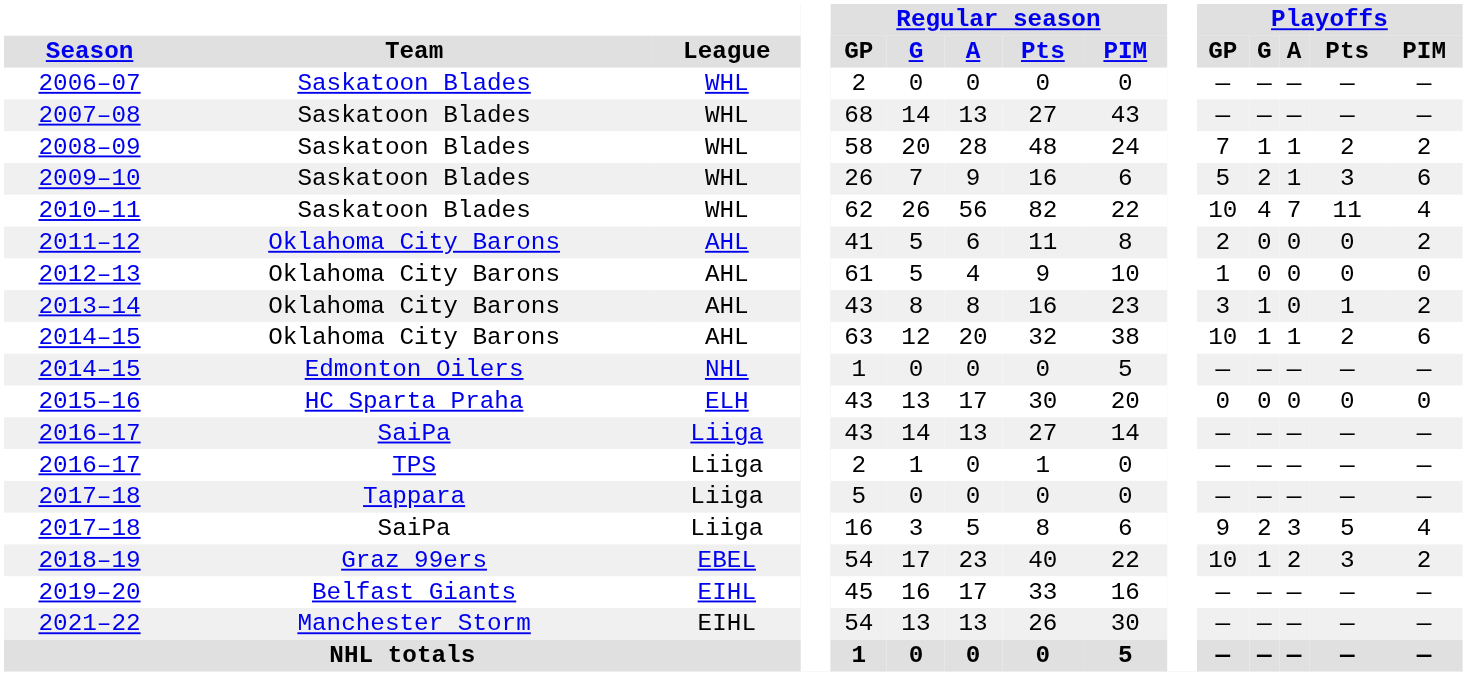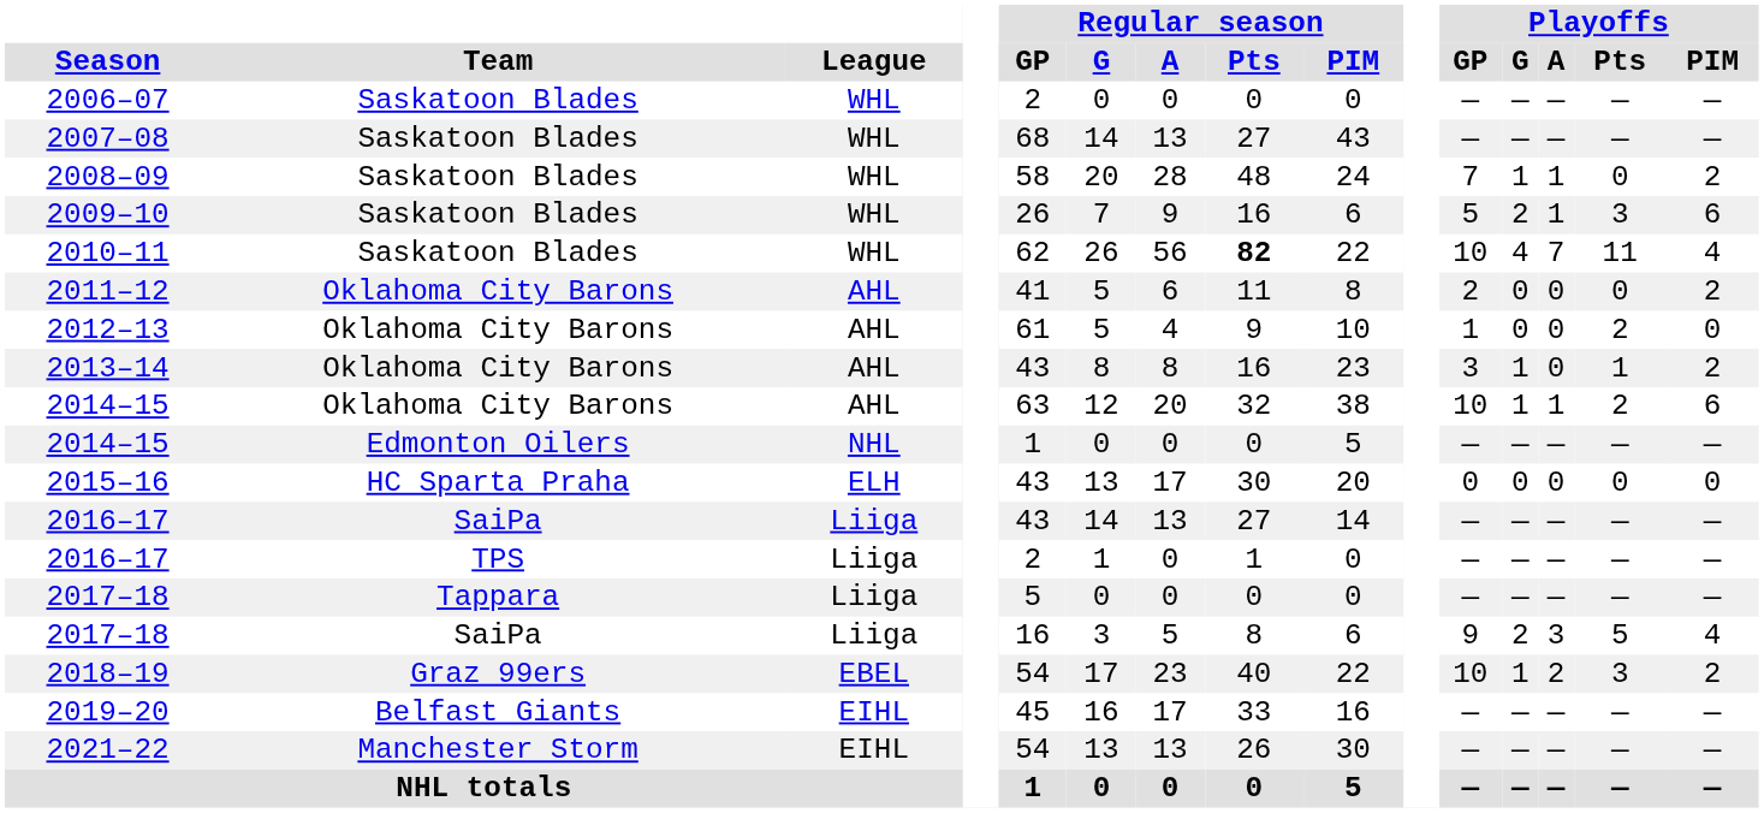2008–09 | Playoffs / Pts: 2 -> 0
2010–11 | Regular season / Pts: normal -> bold
2012–13 | Playoffs / Pts: 0 -> 2
